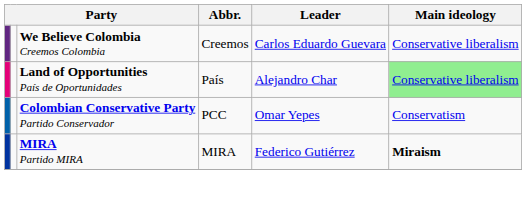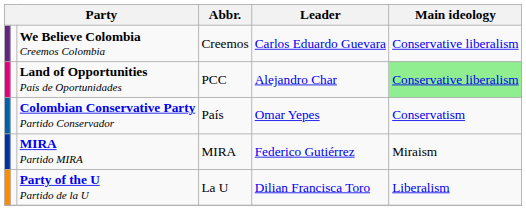Land of Opportunities País de Oportunidades | Abbr.: País -> PCC
Colombian Conservative Party Partido Conservador | Abbr.: PCC -> País
MIRA Partido MIRA | Main ideology: bold -> normal
+ row: Party of the U Partido de la U | La U | Dilian Francisca Toro | Liberalism
